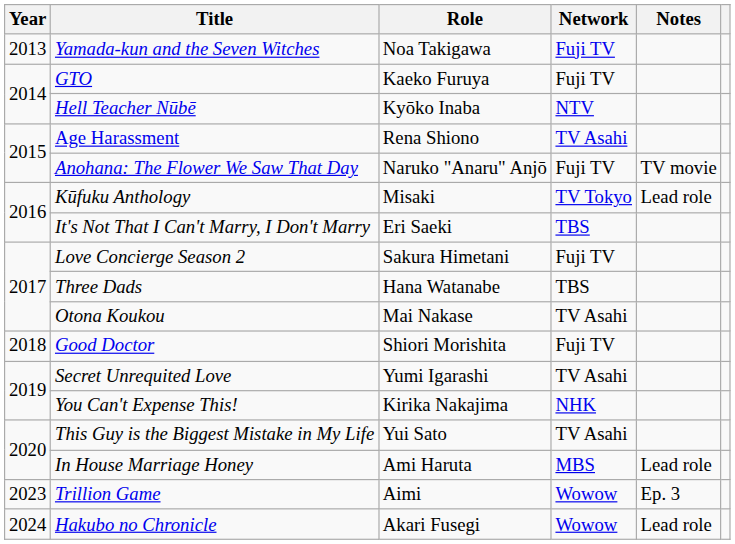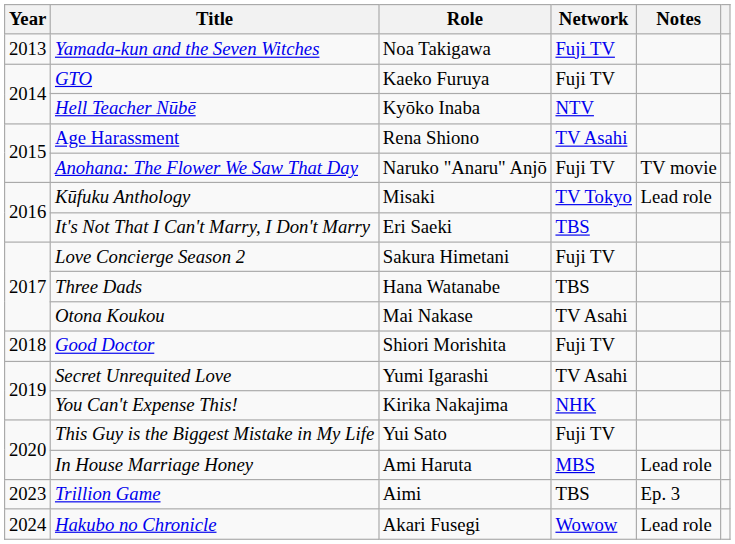This Guy is the Biggest Mistake in My Life | Network: TV Asahi -> Fuji TV
Trillion Game | Network: Wowow -> TBS
